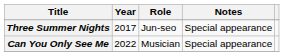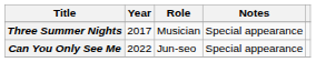Three Summer Nights | Role: Jun-seo -> Musician
Can You Only See Me | Role: Musician -> Jun-seo
